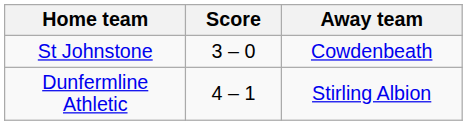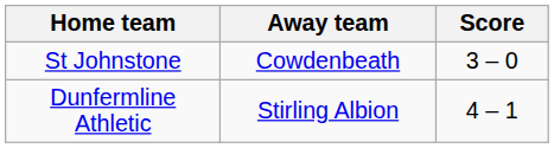columns swapped: Score <-> Away team
